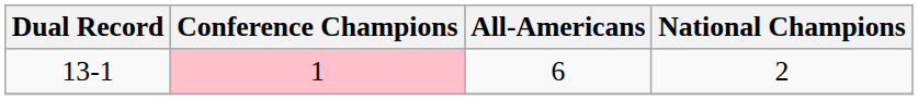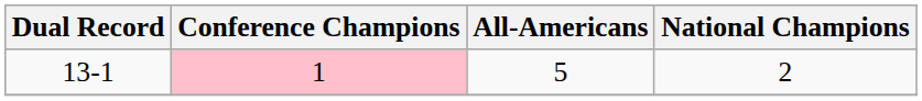13-1 | All-Americans: 6 -> 5
